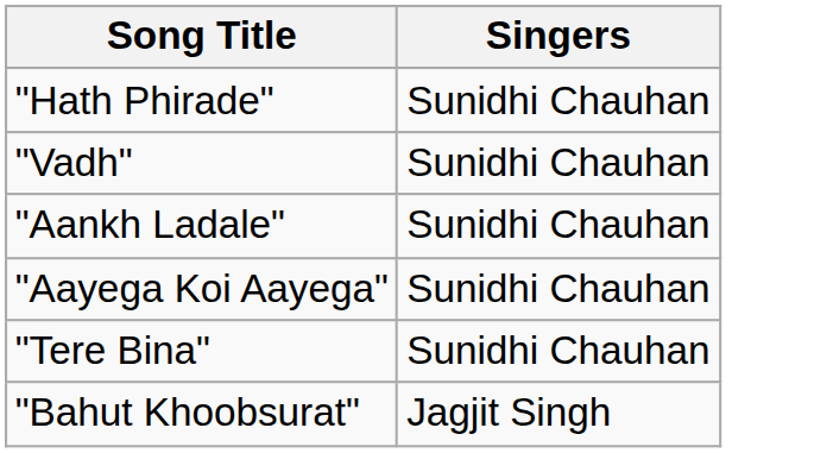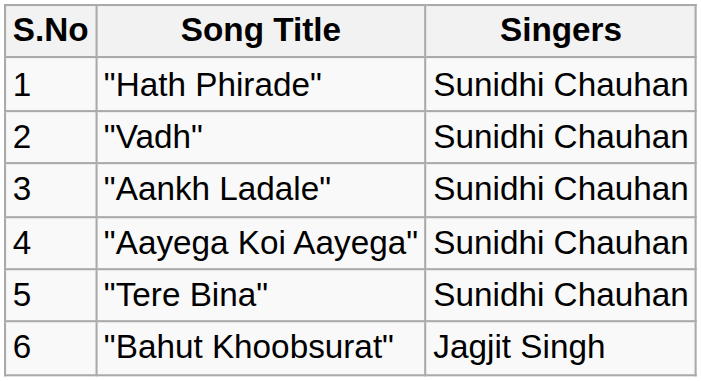+ column: S.No | 1 | 2 | 3 | 4 | 5 | 6
